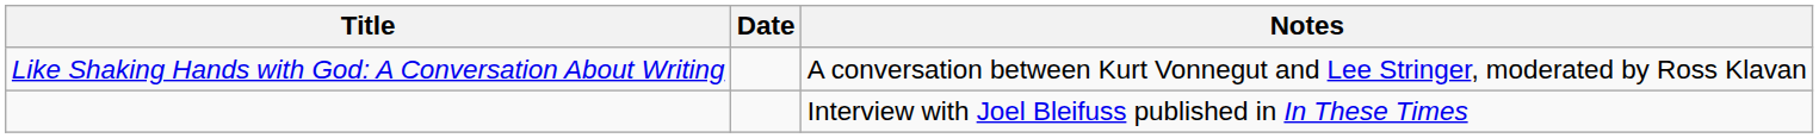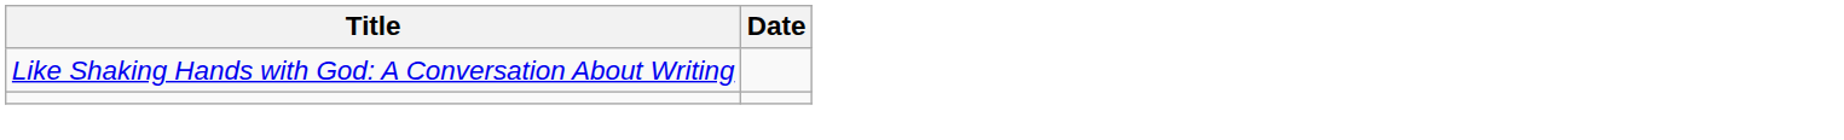- column: Notes | A conversation between Kurt Vonnegut and Lee Stringer, moderated by Ross Klavan | Interview with Joel Bleifuss published in In These Times
